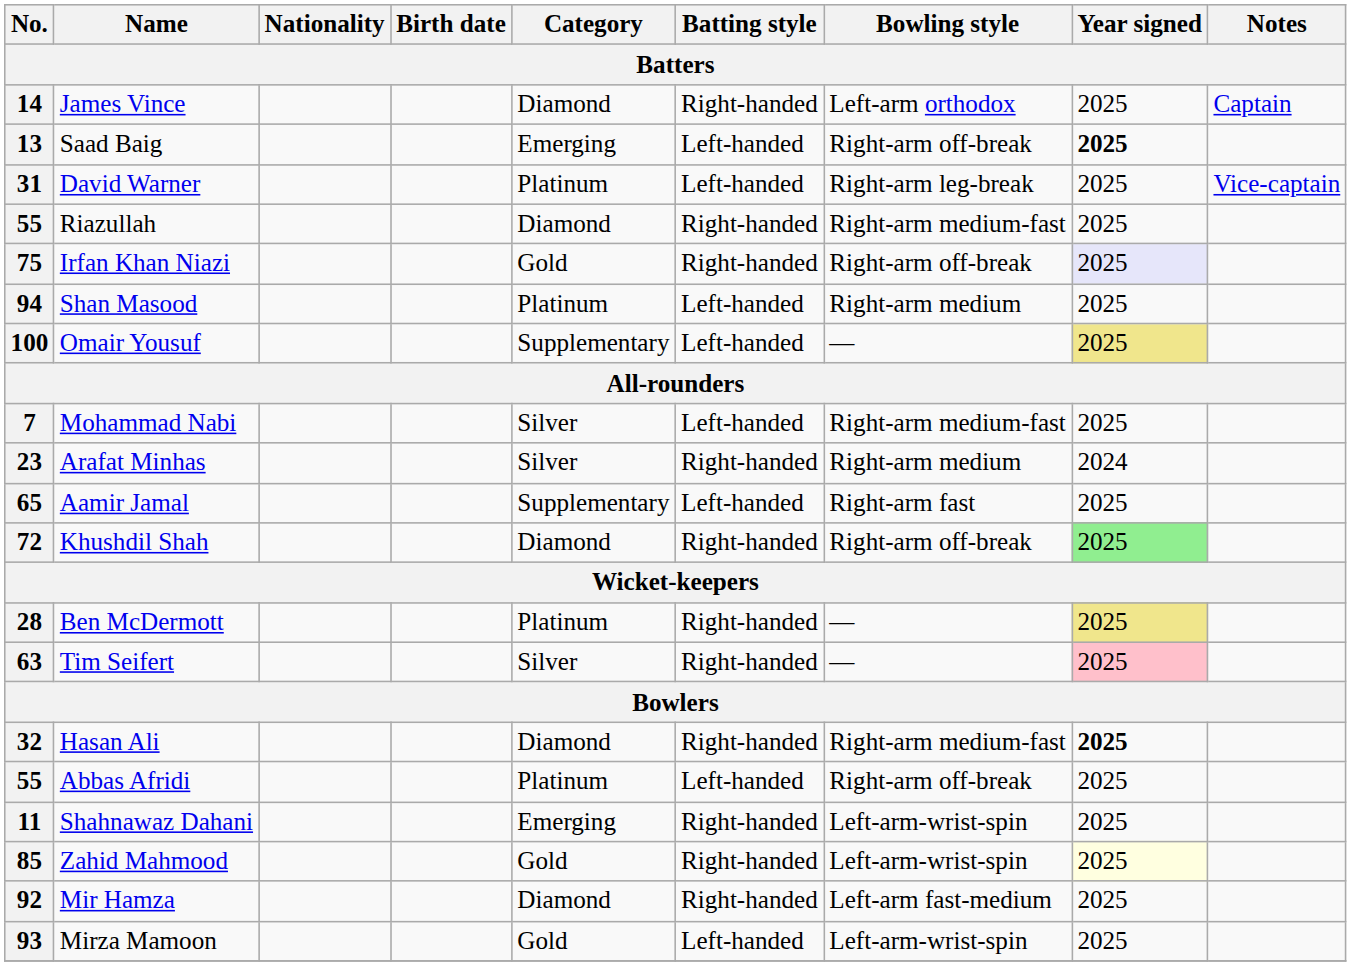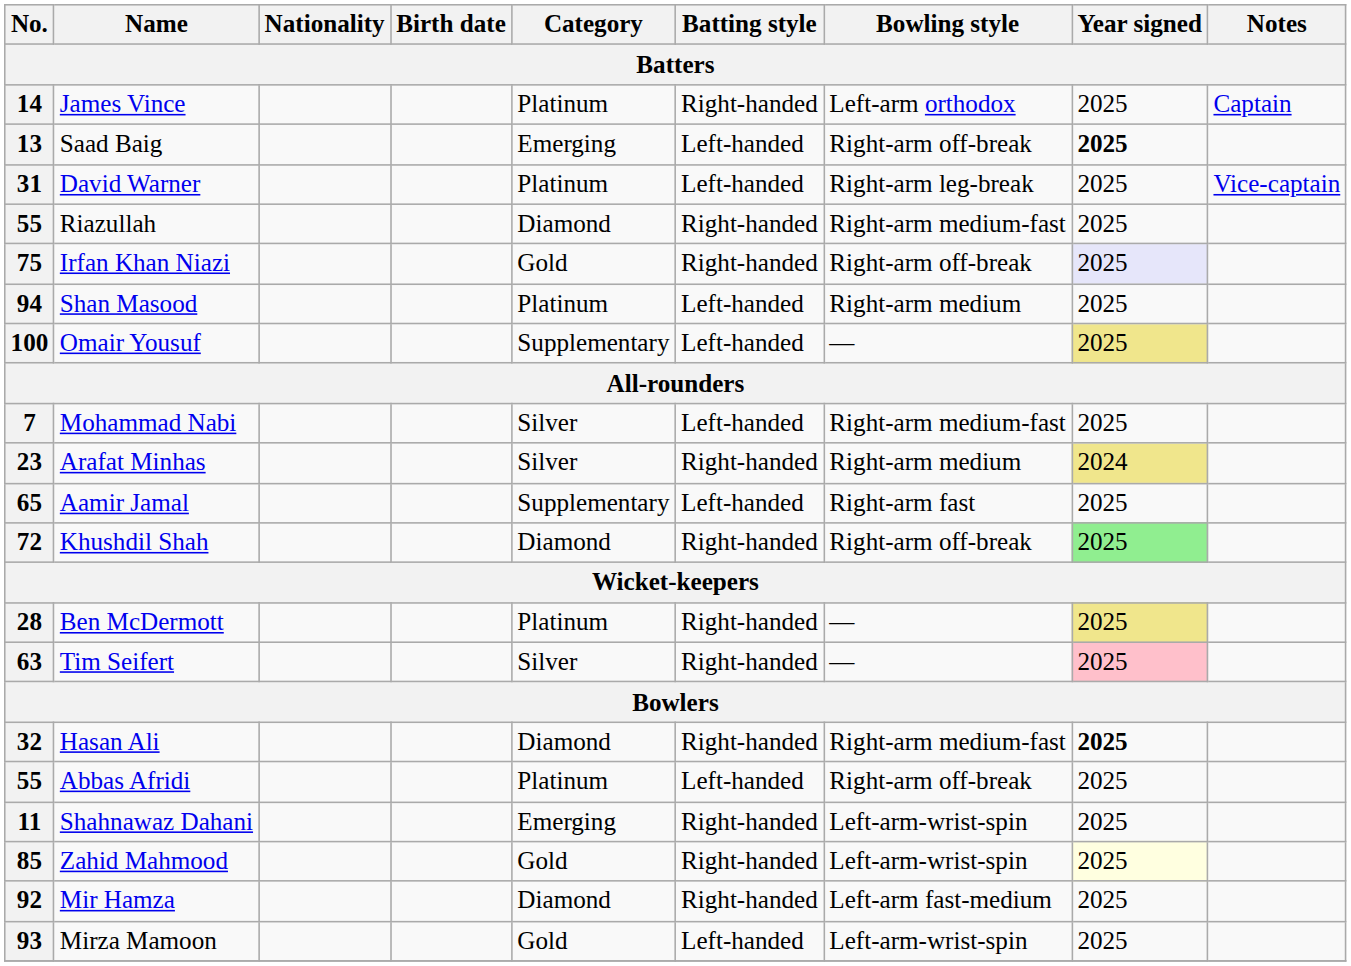14 | Category: Diamond -> Platinum
23 | Year signed: no background -> khaki background
